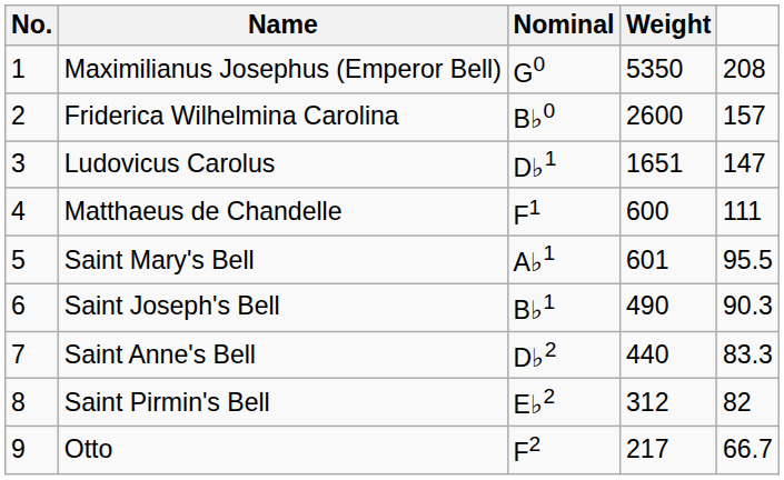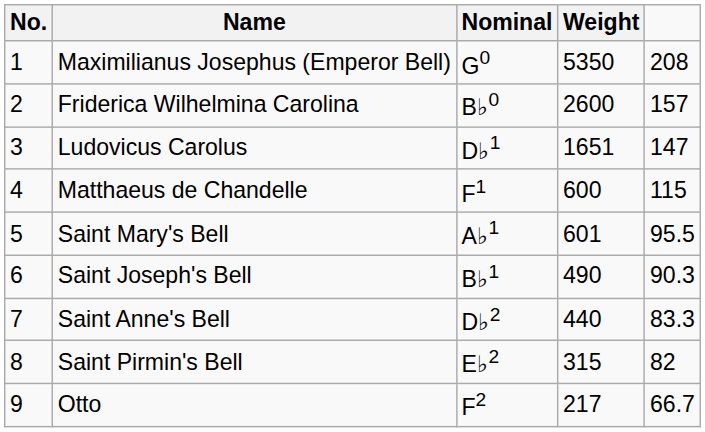Matthaeus de Chandelle | column 5: 111 -> 115
Saint Pirmin's Bell | Weight: 312 -> 315
